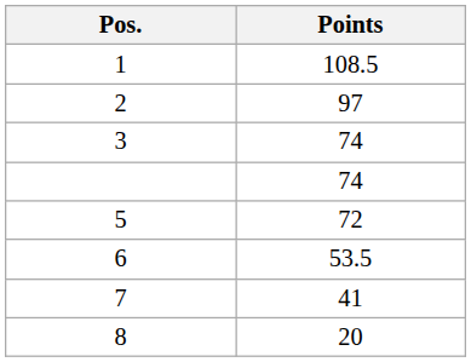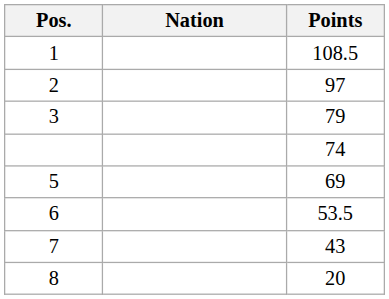+ column: Nation
3 | Points: 74 -> 79
5 | Points: 72 -> 69
7 | Points: 41 -> 43
